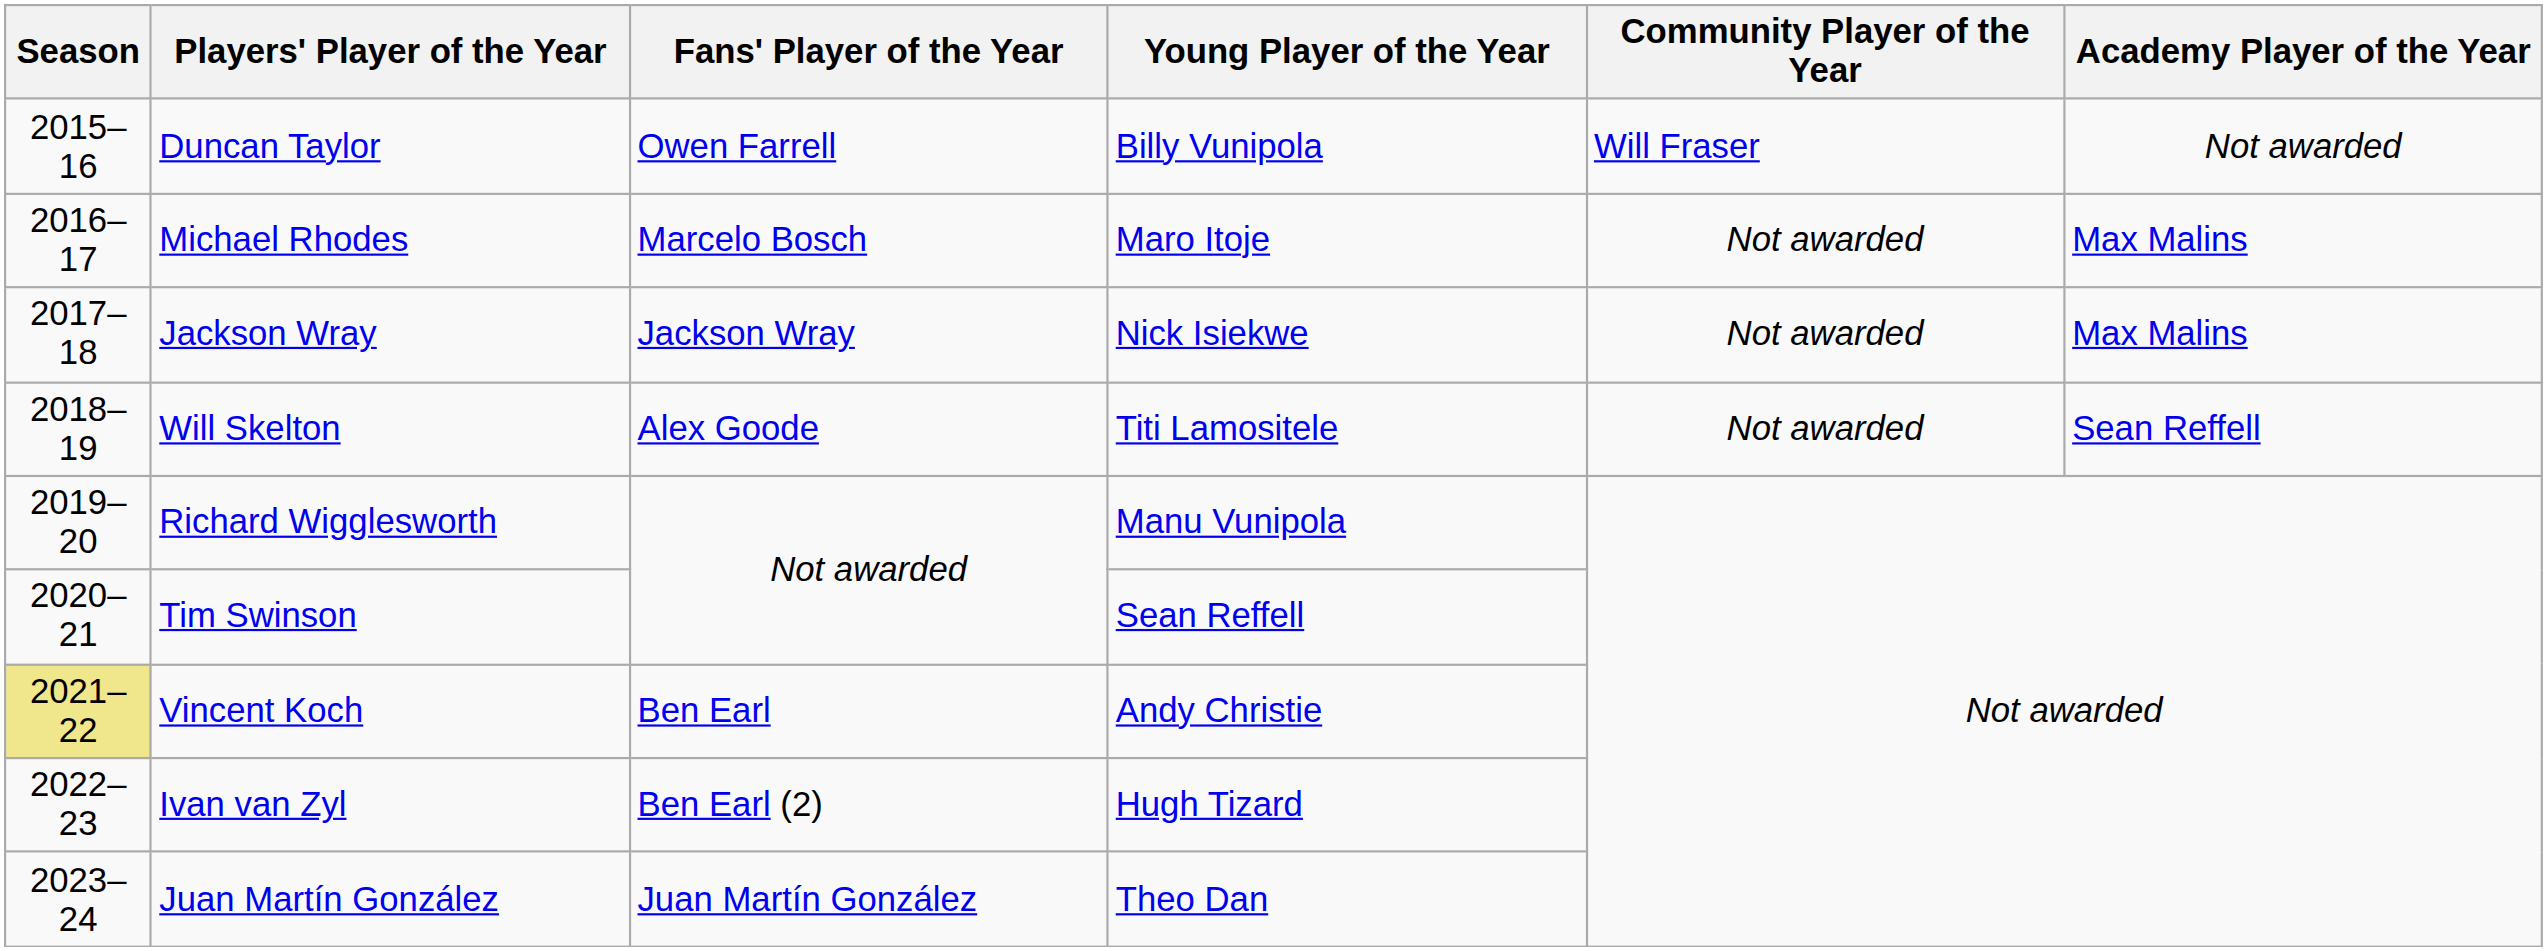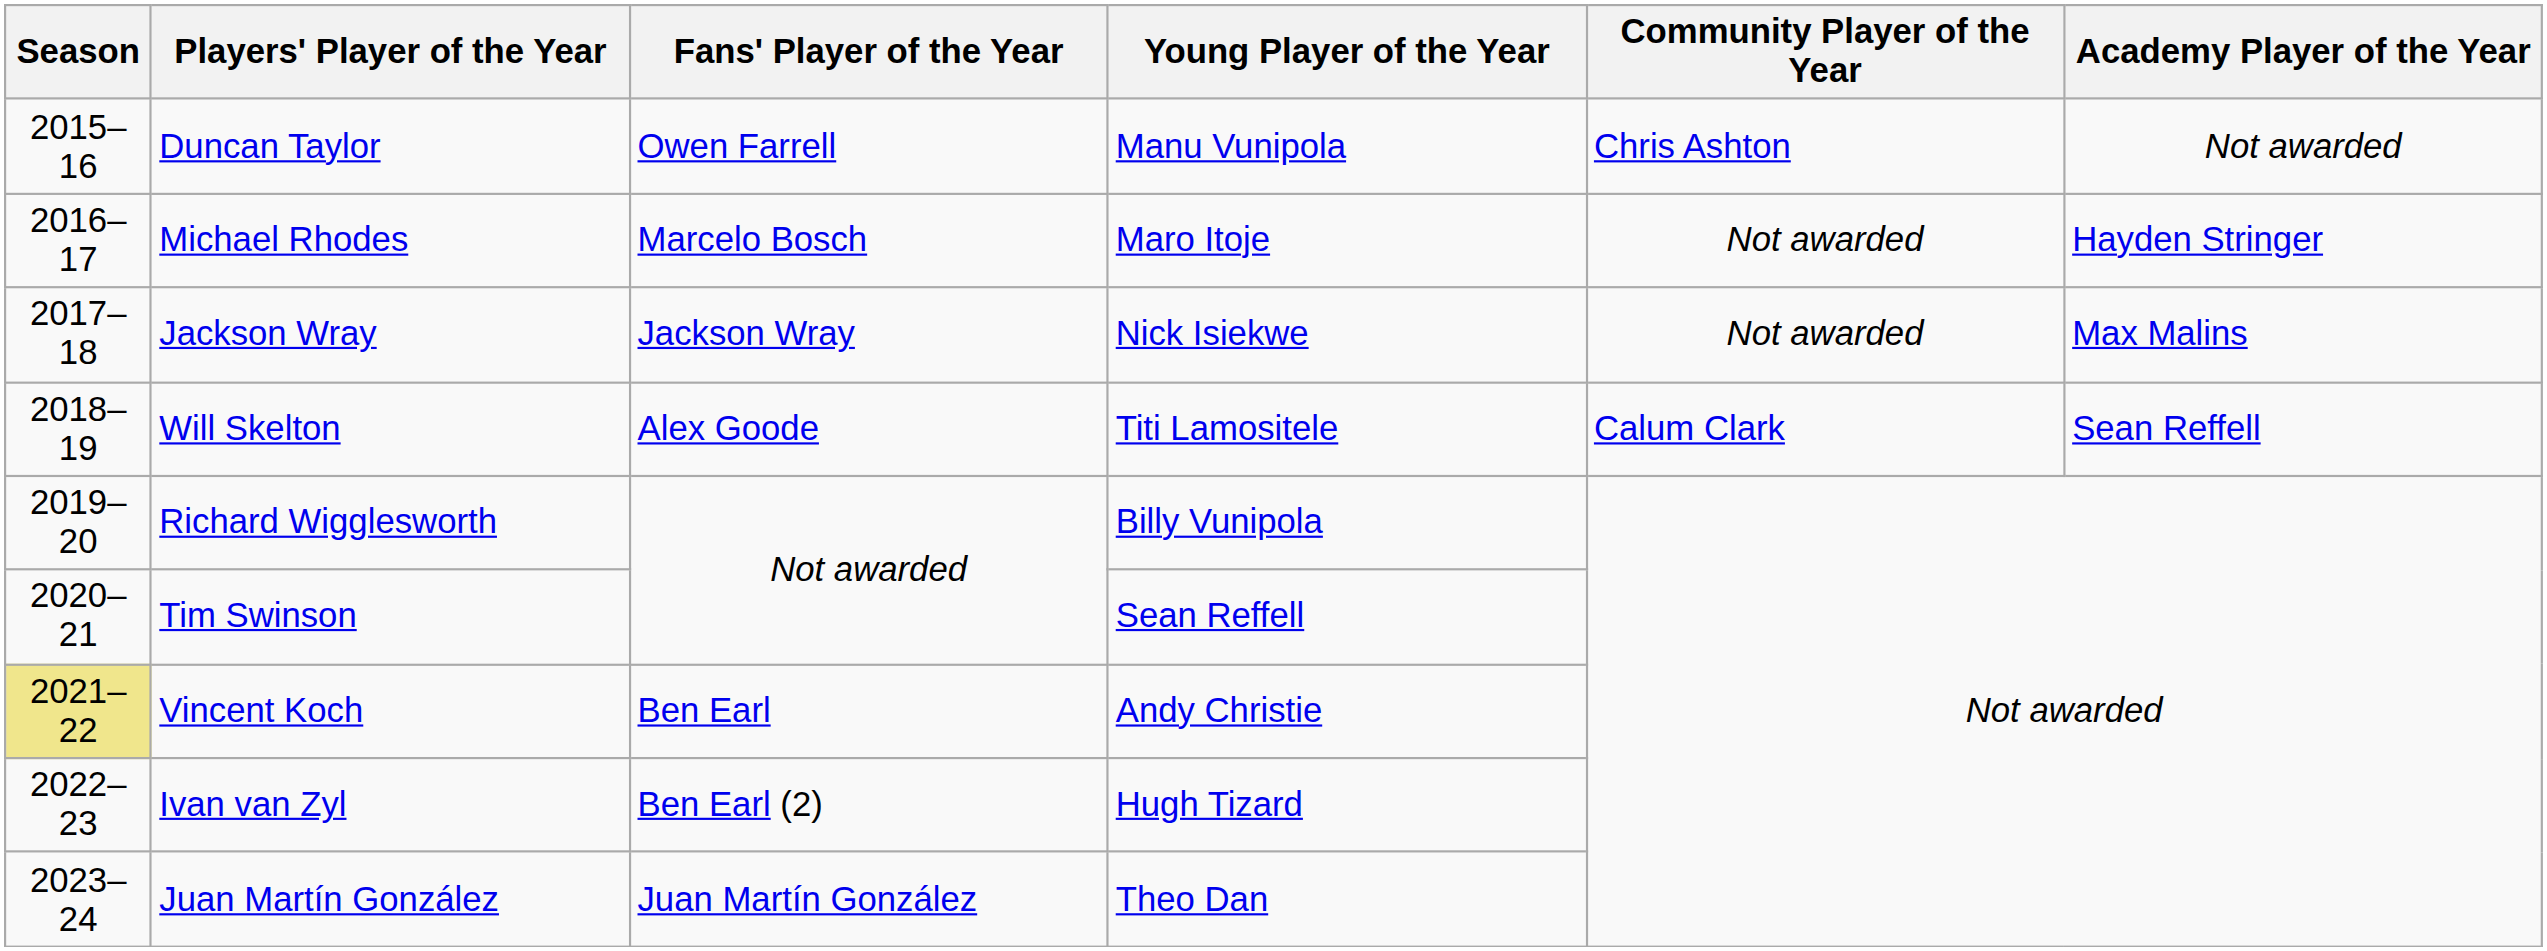Duncan Taylor | Young Player of the Year: Billy Vunipola -> Manu Vunipola
Duncan Taylor | Community Player of the Year: Will Fraser -> Chris Ashton
Michael Rhodes | Academy Player of the Year: Max Malins -> Hayden Stringer
Will Skelton | Community Player of the Year: Not awarded -> Calum Clark
Richard Wigglesworth | Young Player of the Year: Manu Vunipola -> Billy Vunipola
